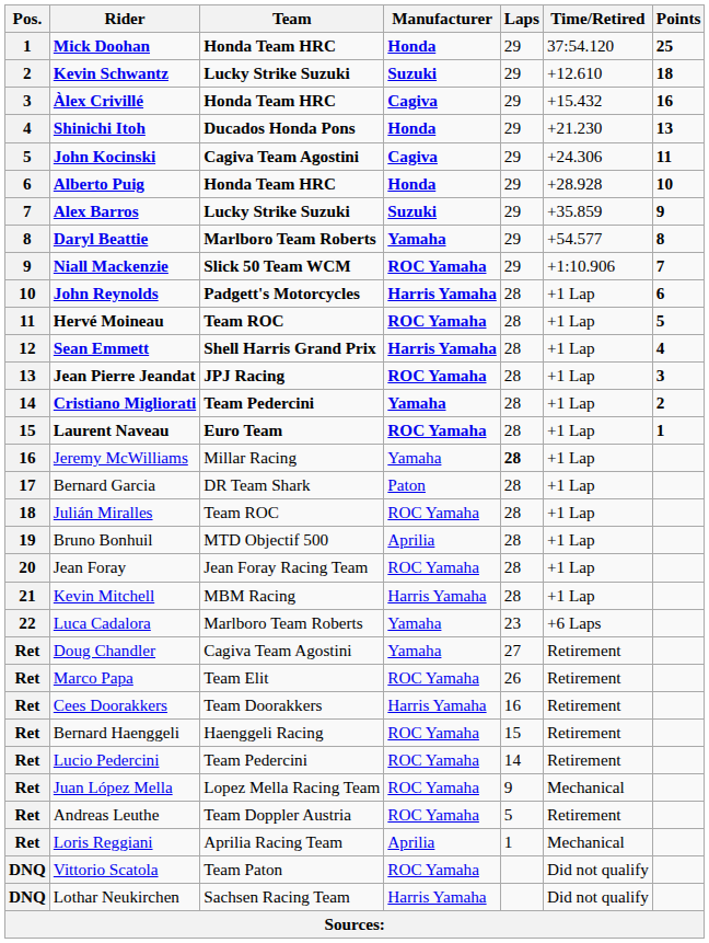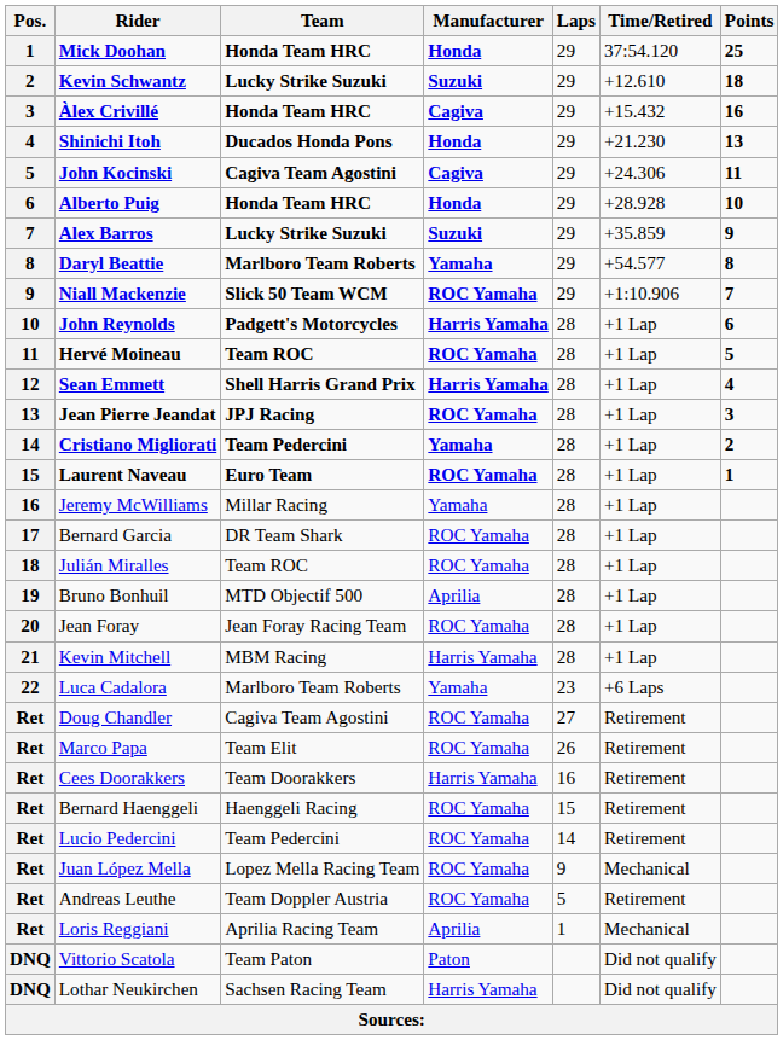Jeremy McWilliams | Laps: bold -> normal
Bernard Garcia | Manufacturer: Paton -> ROC Yamaha
Doug Chandler | Manufacturer: Yamaha -> ROC Yamaha
Vittorio Scatola | Manufacturer: ROC Yamaha -> Paton
